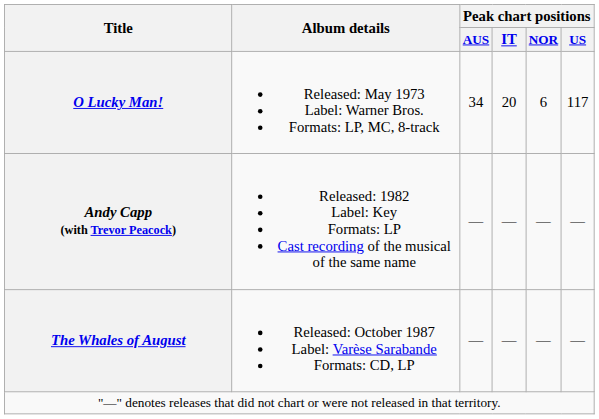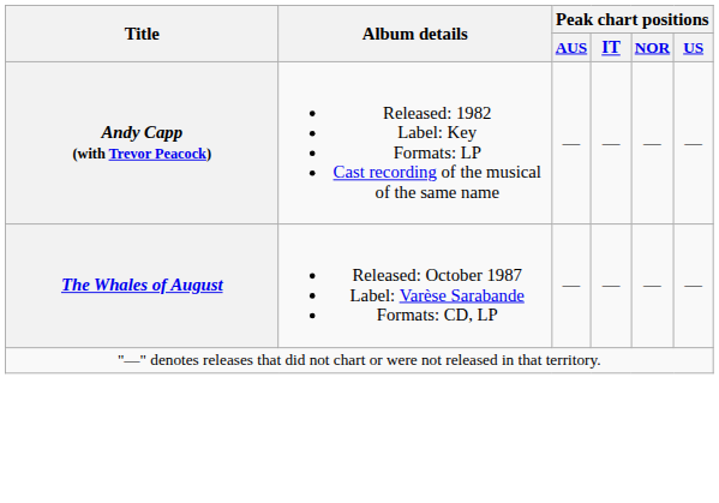- row: O Lucky Man! | Released: May 1973 Label: Warner Bros. Formats: LP, MC, 8-track | 34 | 20 | 6 | 117
